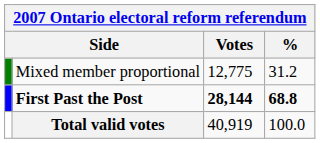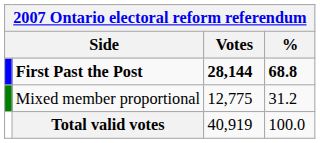rows swapped: First Past the Post <-> Mixed member proportional
